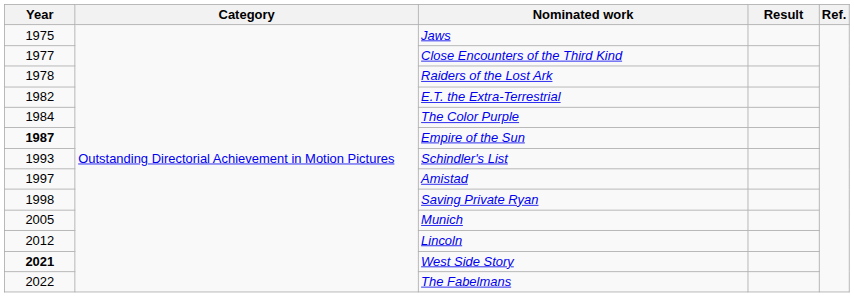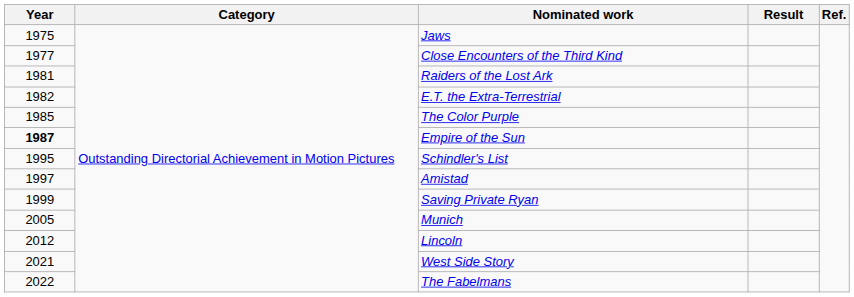Raiders of the Lost Ark | Year: 1978 -> 1981
The Color Purple | Year: 1984 -> 1985
Schindler's List | Year: 1993 -> 1995
Saving Private Ryan | Year: 1998 -> 1999
West Side Story | Year: bold -> normal
